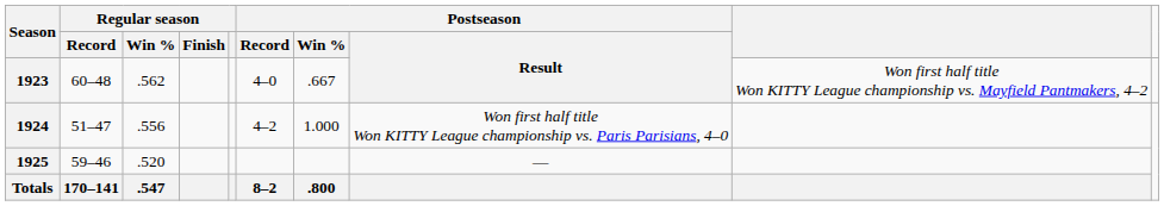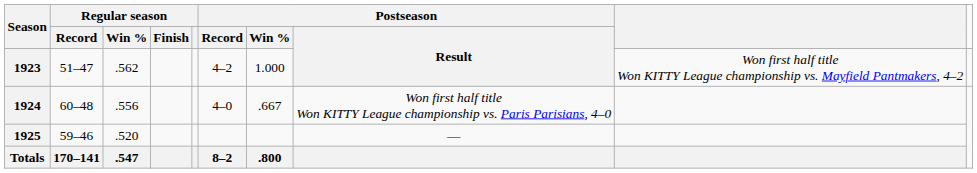1923 | Regular season / Record: 60–48 -> 51–47
1923 | Postseason / Record: 4–0 -> 4–2
1923 | Postseason / Win %: .667 -> 1.000
1924 | Regular season / Record: 51–47 -> 60–48
1924 | Postseason / Record: 4–2 -> 4–0
1924 | Postseason / Win %: 1.000 -> .667
